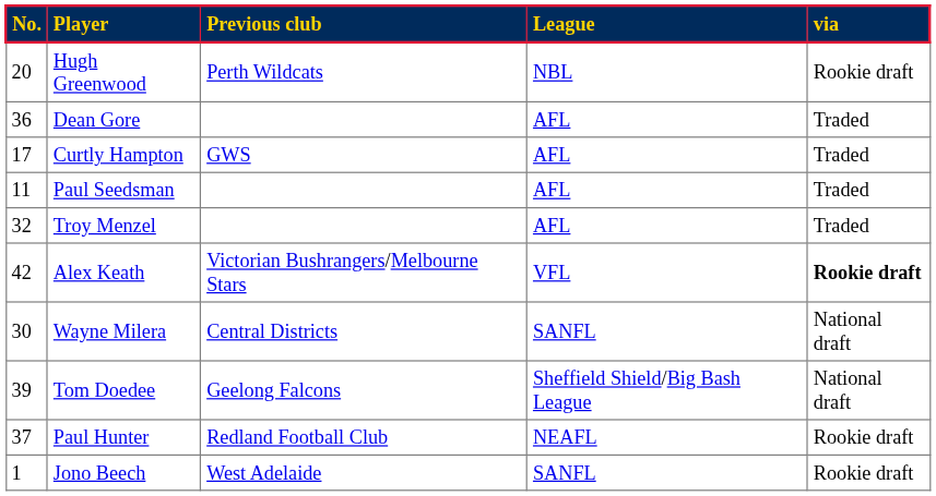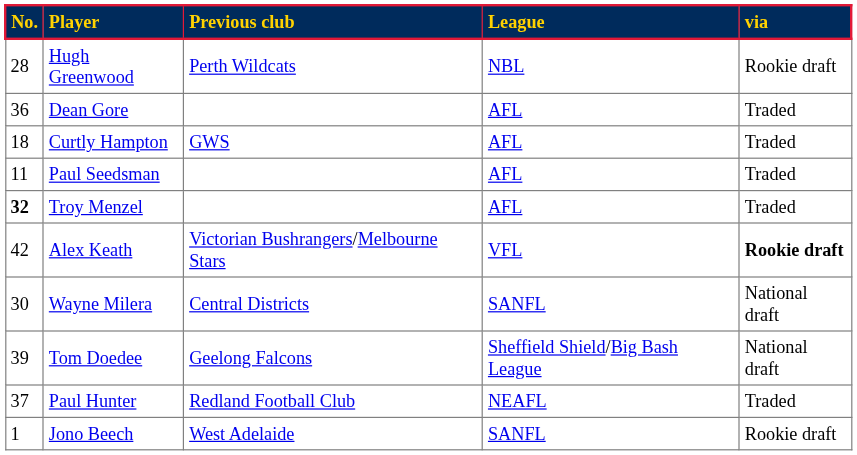Hugh Greenwood | No.: 20 -> 28
Curtly Hampton | No.: 17 -> 18
Troy Menzel | No.: normal -> bold
Paul Hunter | via: Rookie draft -> Traded
